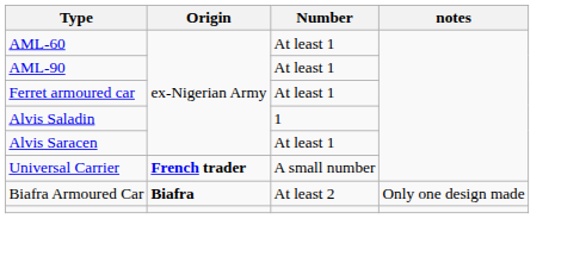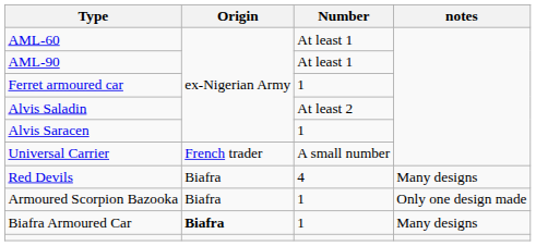Ferret armoured car | Number: At least 1 -> 1
Alvis Saladin | Number: 1 -> At least 2
Alvis Saracen | Number: At least 1 -> 1
Universal Carrier | Origin: bold -> normal
+ row: Red Devils | Biafra | 4 | Many designs
+ row: Armoured Scorpion Bazooka | Biafra | 1 | Only one design made
Biafra Armoured Car | Number: At least 2 -> 1
Biafra Armoured Car | notes: Only one design made -> Many designs
